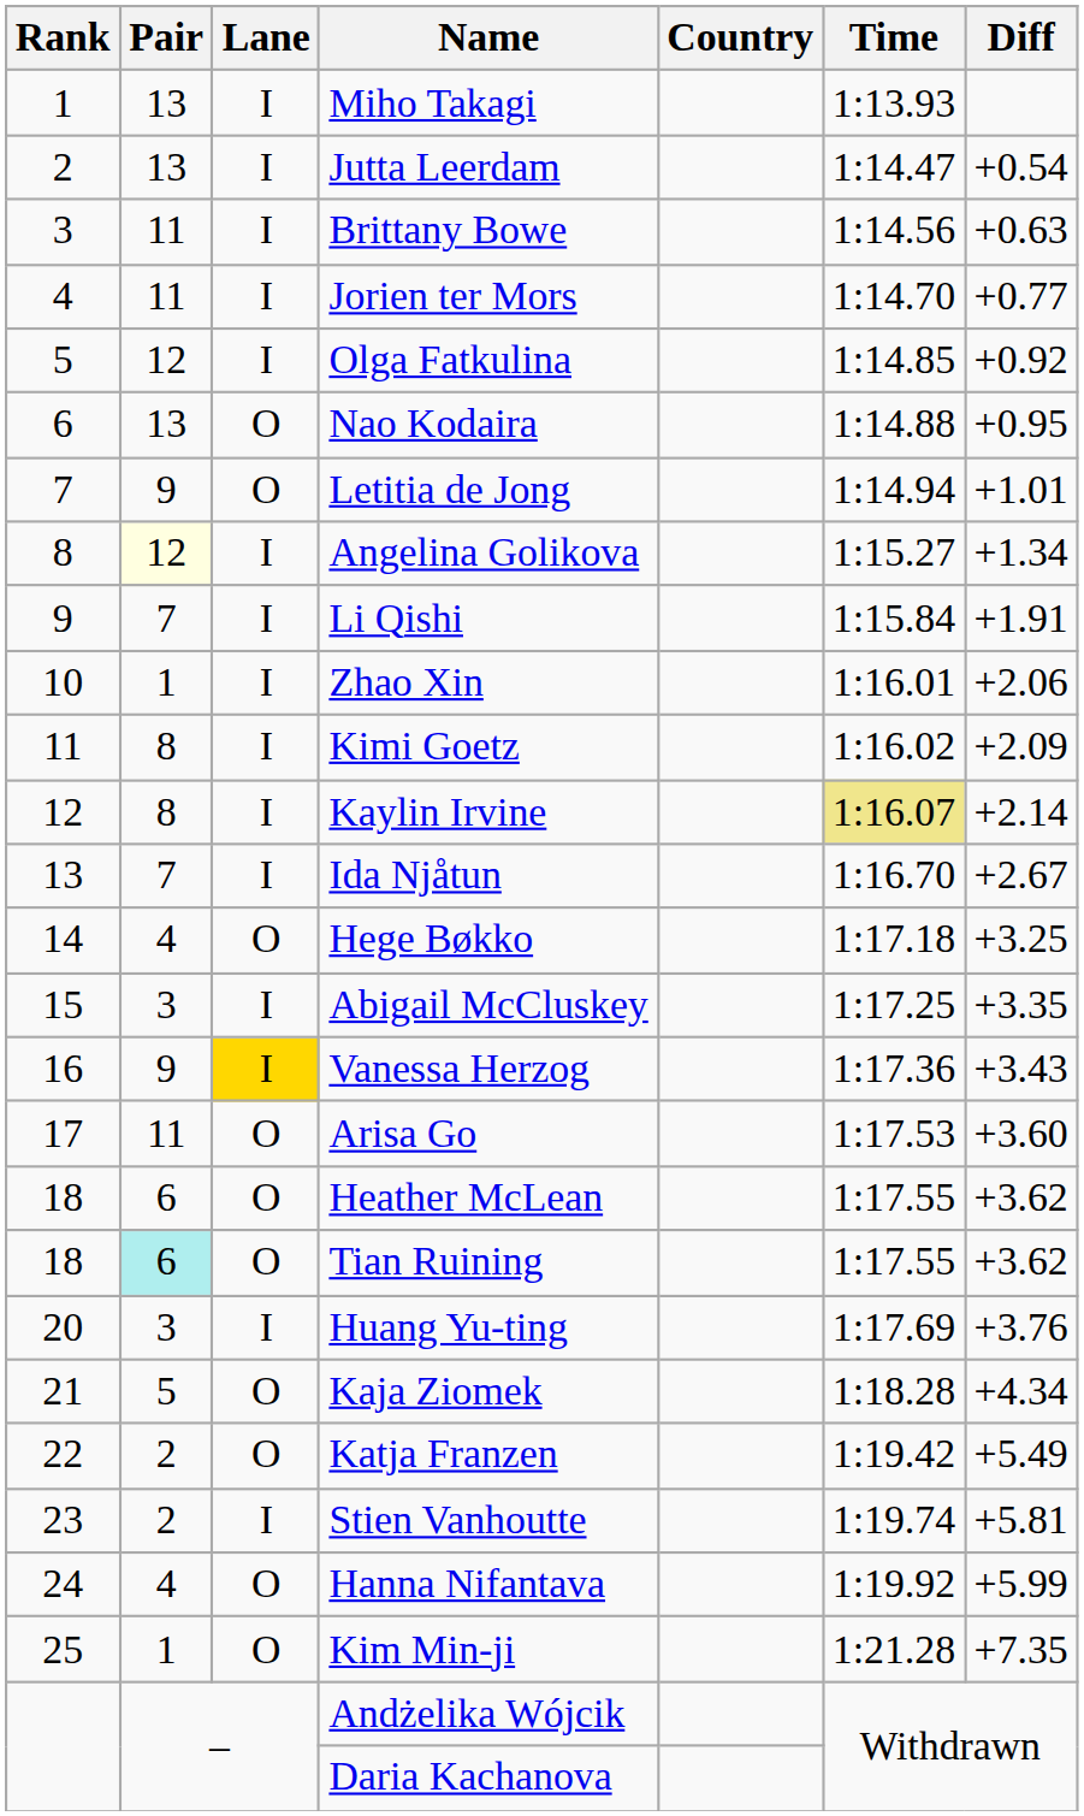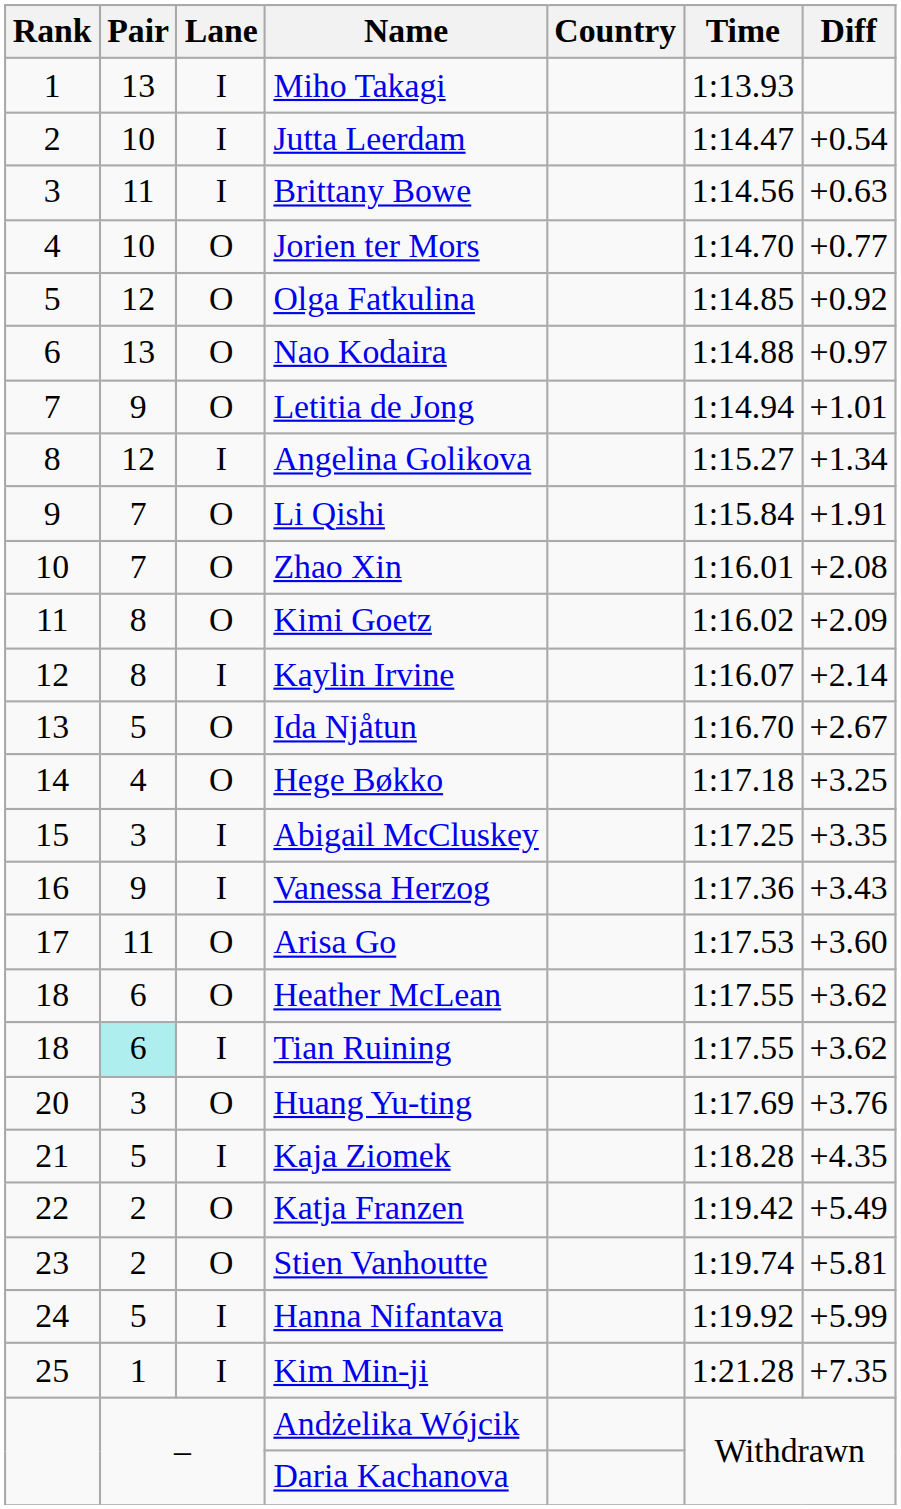Jutta Leerdam | Pair: 13 -> 10
Jorien ter Mors | Pair: 11 -> 10
Jorien ter Mors | Lane: I -> O
Olga Fatkulina | Lane: I -> O
Nao Kodaira | Diff: +0.95 -> +0.97
Angelina Golikova | Pair: lightyellow background -> no background
Li Qishi | Lane: I -> O
Zhao Xin | Pair: 1 -> 7
Zhao Xin | Lane: I -> O
Zhao Xin | Diff: +2.06 -> +2.08
Kimi Goetz | Lane: I -> O
Kaylin Irvine | Time: khaki background -> no background
Ida Njåtun | Pair: 7 -> 5
Ida Njåtun | Lane: I -> O
Vanessa Herzog | Lane: gold background -> no background
Tian Ruining | Lane: O -> I
Huang Yu-ting | Lane: I -> O
Kaja Ziomek | Lane: O -> I
Kaja Ziomek | Diff: +4.34 -> +4.35
Stien Vanhoutte | Lane: I -> O
Hanna Nifantava | Pair: 4 -> 5
Hanna Nifantava | Lane: O -> I
Kim Min-ji | Lane: O -> I
